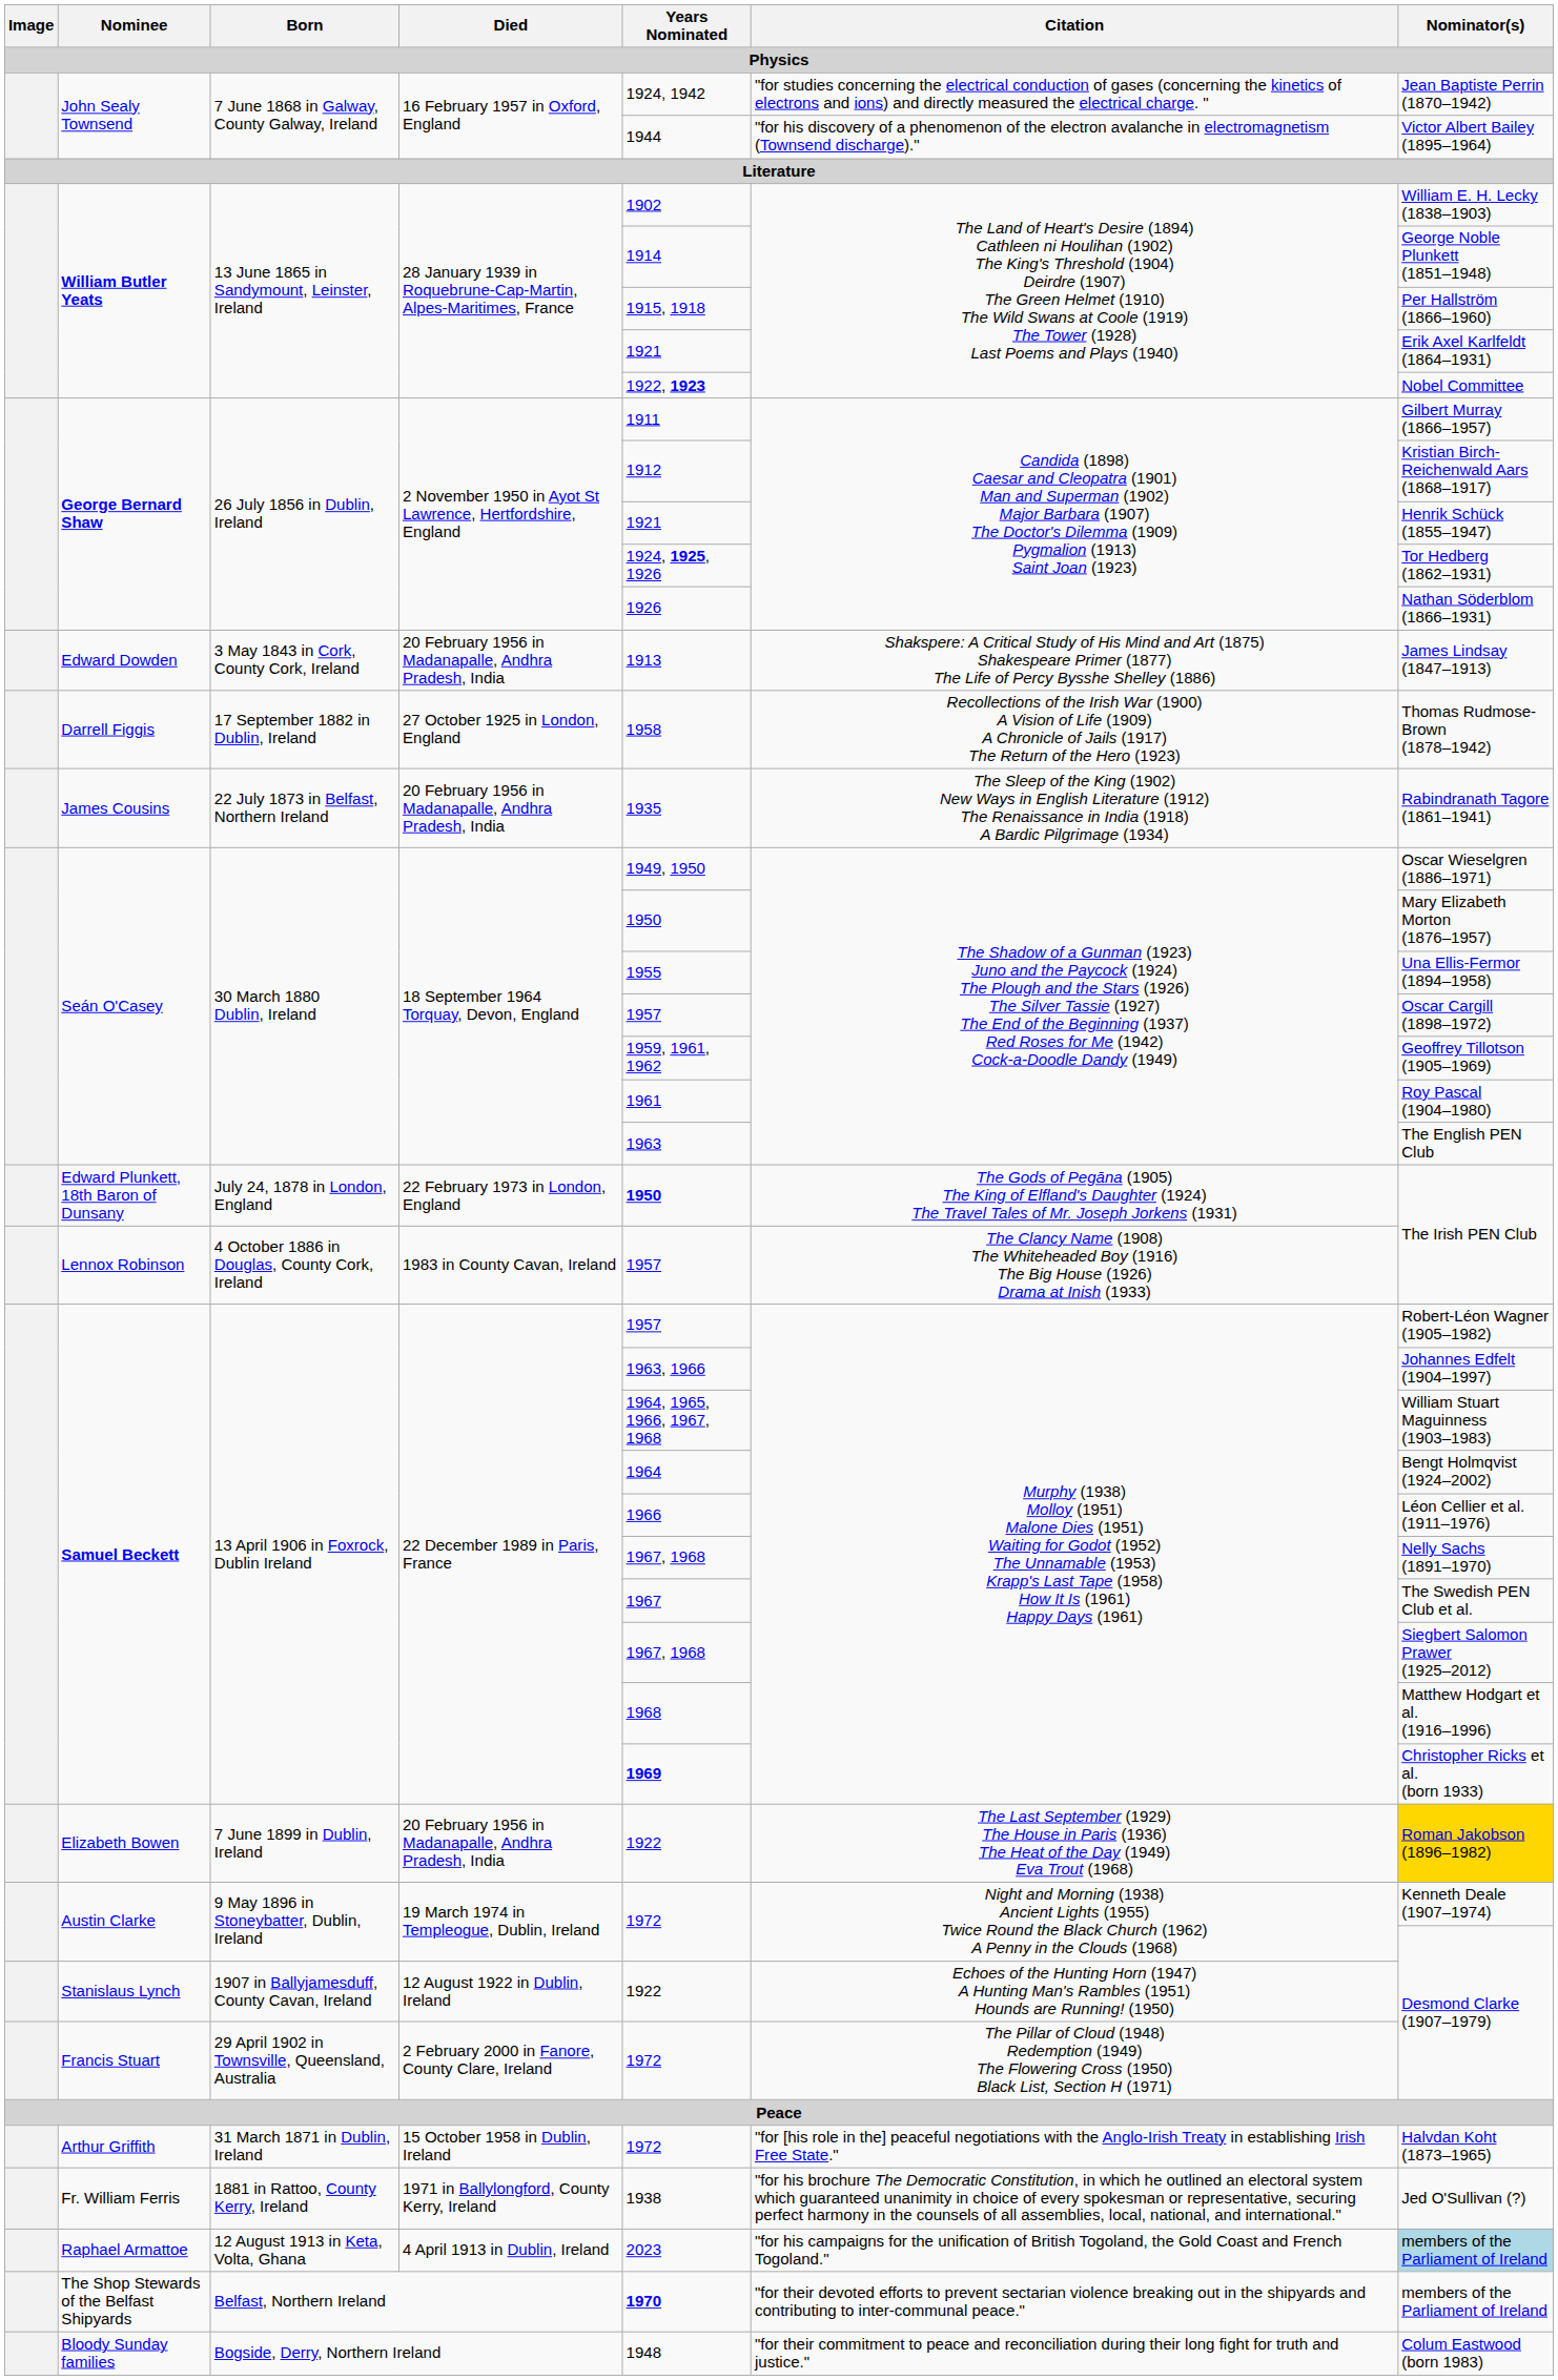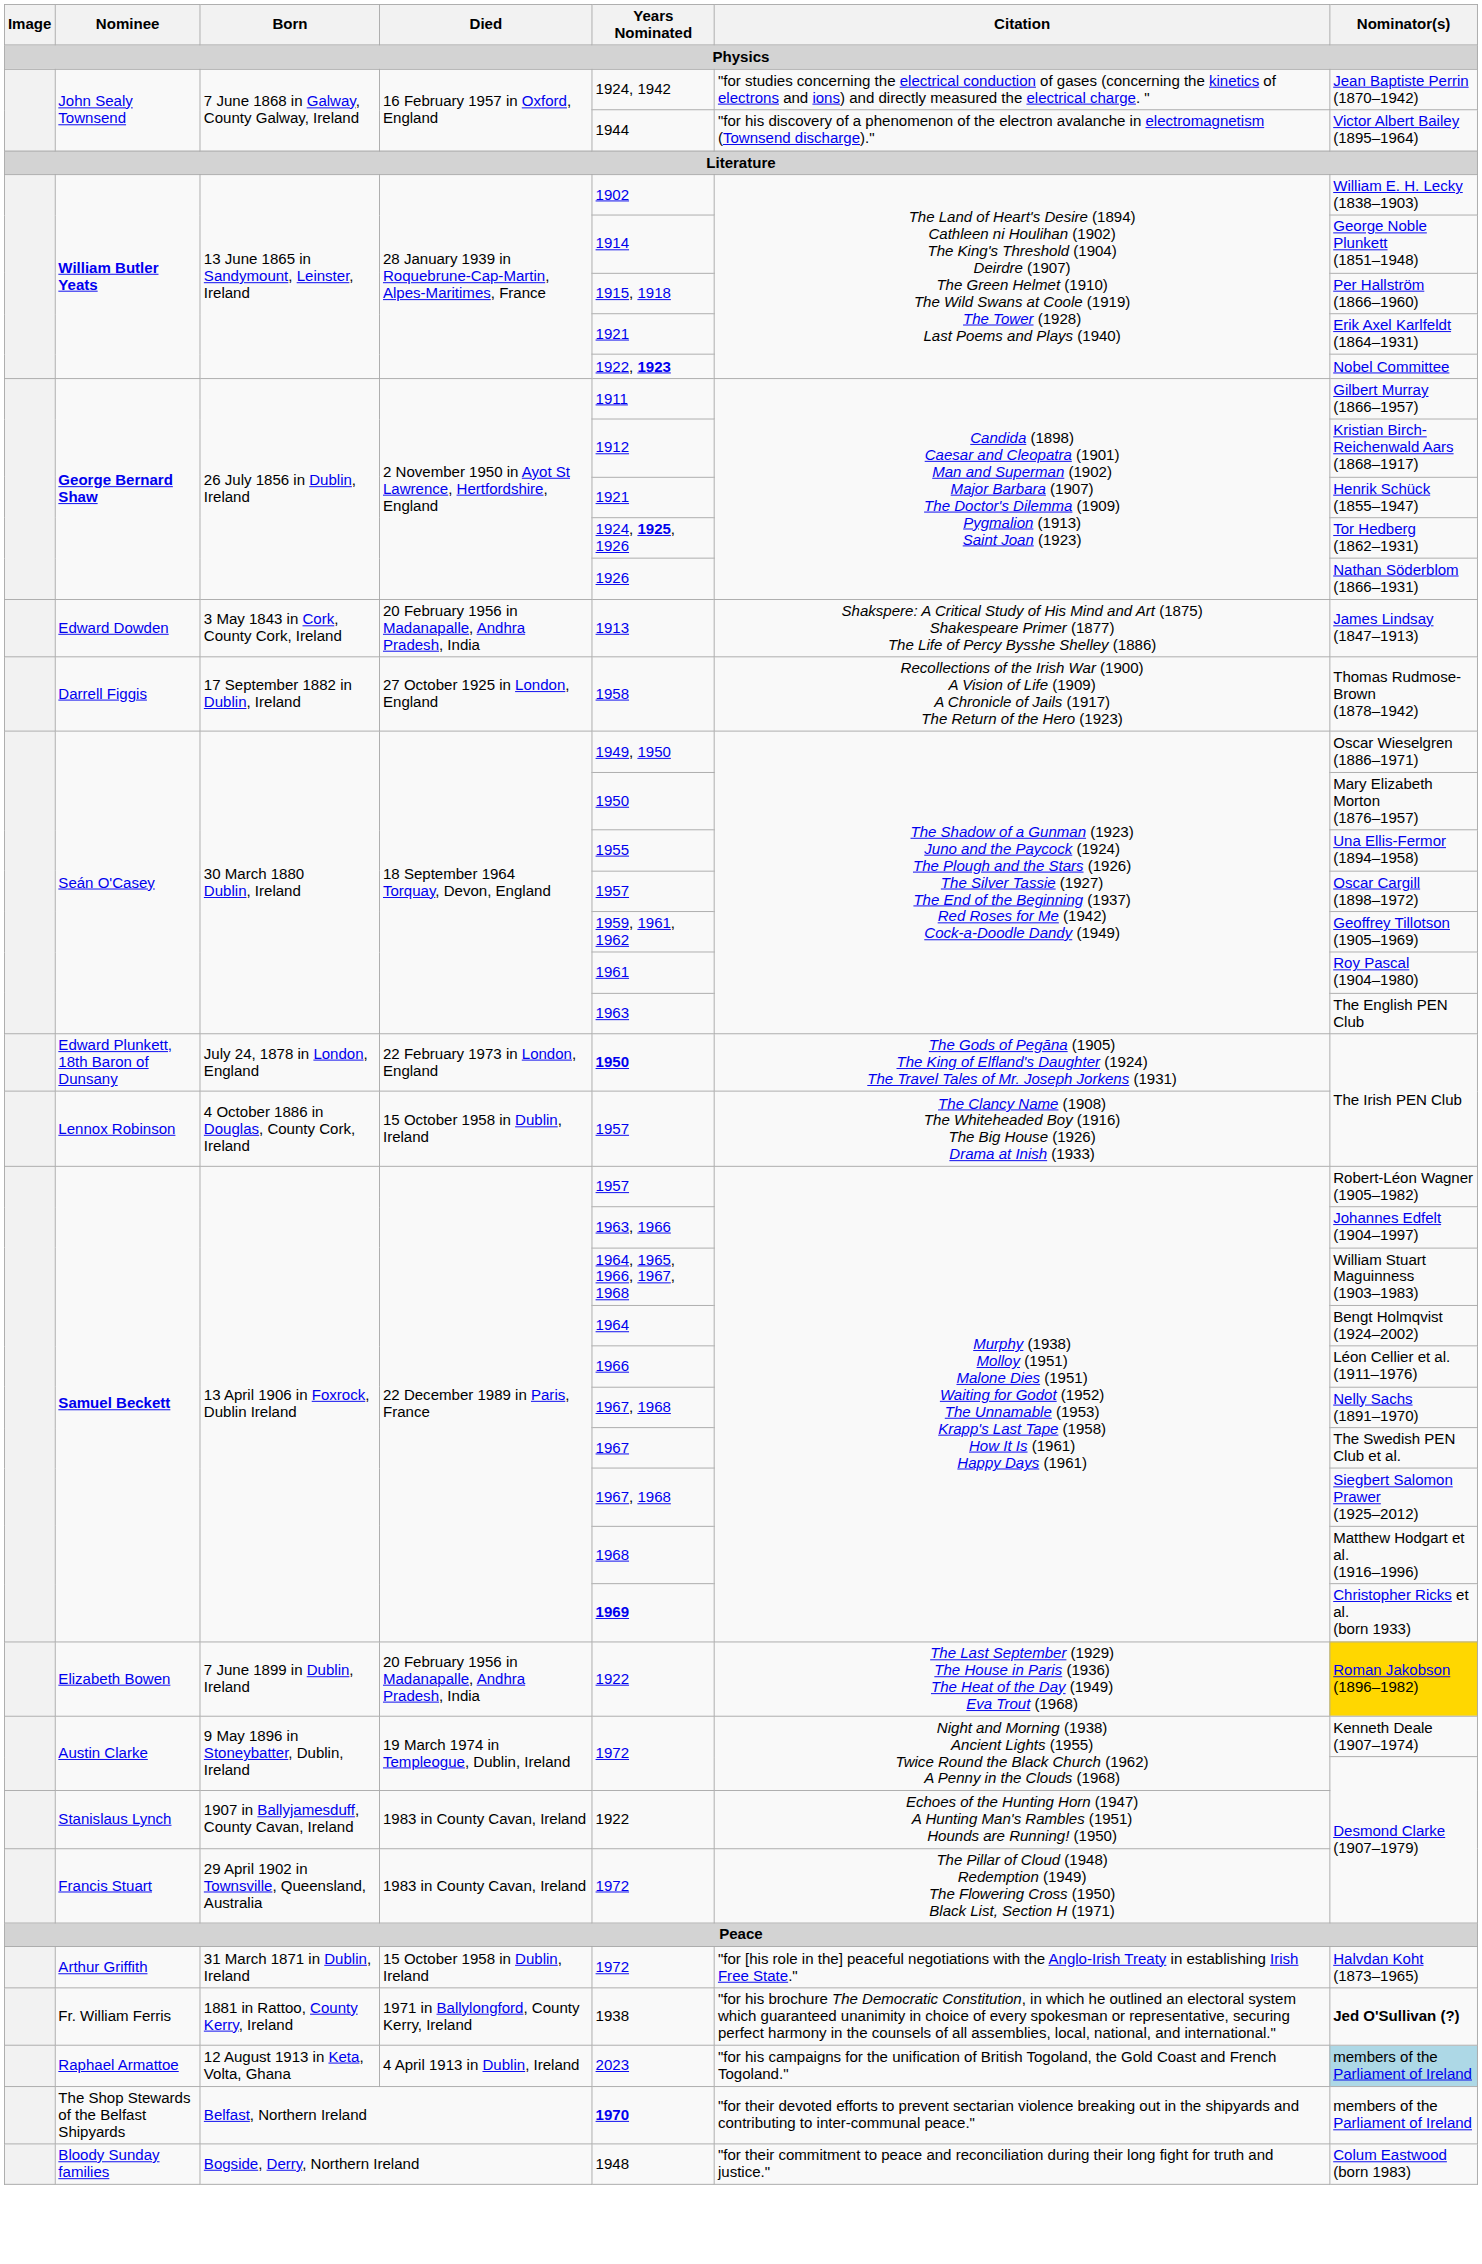- row: James Cousins | 22 July 1873 in Belfast, Northern Ireland | 20 February 1956 in Madanapalle, Andhra Pradesh, India | 1935 | The Sleep of the King (1902) New Ways in English Literature (1912) The Renaissance in India (1918) A Bardic Pilgrimage (1934) | Rabindranath Tagore (1861–1941)
Lennox Robinson | Died: 1983 in County Cavan, Ireland -> 15 October 1958 in Dublin, Ireland
Stanislaus Lynch | Died: 12 August 1922 in Dublin, Ireland -> 1983 in County Cavan, Ireland
Francis Stuart | Died: 2 February 2000 in Fanore, County Clare, Ireland -> 1983 in County Cavan, Ireland
Fr. William Ferris | Nominator(s): normal -> bold
